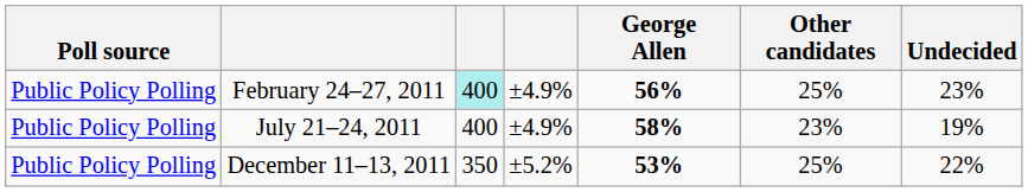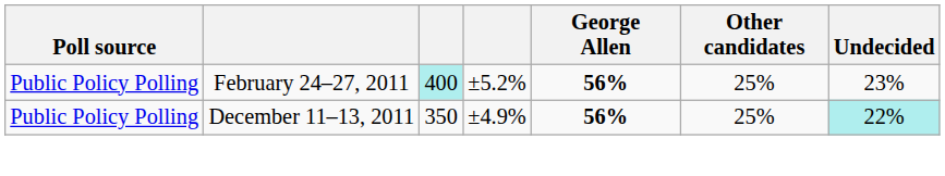February 24–27, 2011 | column 4: ±4.9% -> ±5.2%
- row: Public Policy Polling | July 21–24, 2011 | 400 | ±4.9% | 58% | 23% | 19%
December 11–13, 2011 | column 4: ±5.2% -> ±4.9%
December 11–13, 2011 | George Allen: 53% -> 56%
December 11–13, 2011 | Undecided: no background -> paleturquoise background
